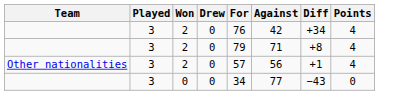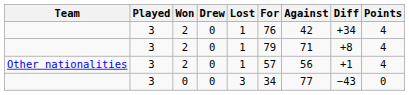+ column: Lost | 1 | 1 | 1 | 3
